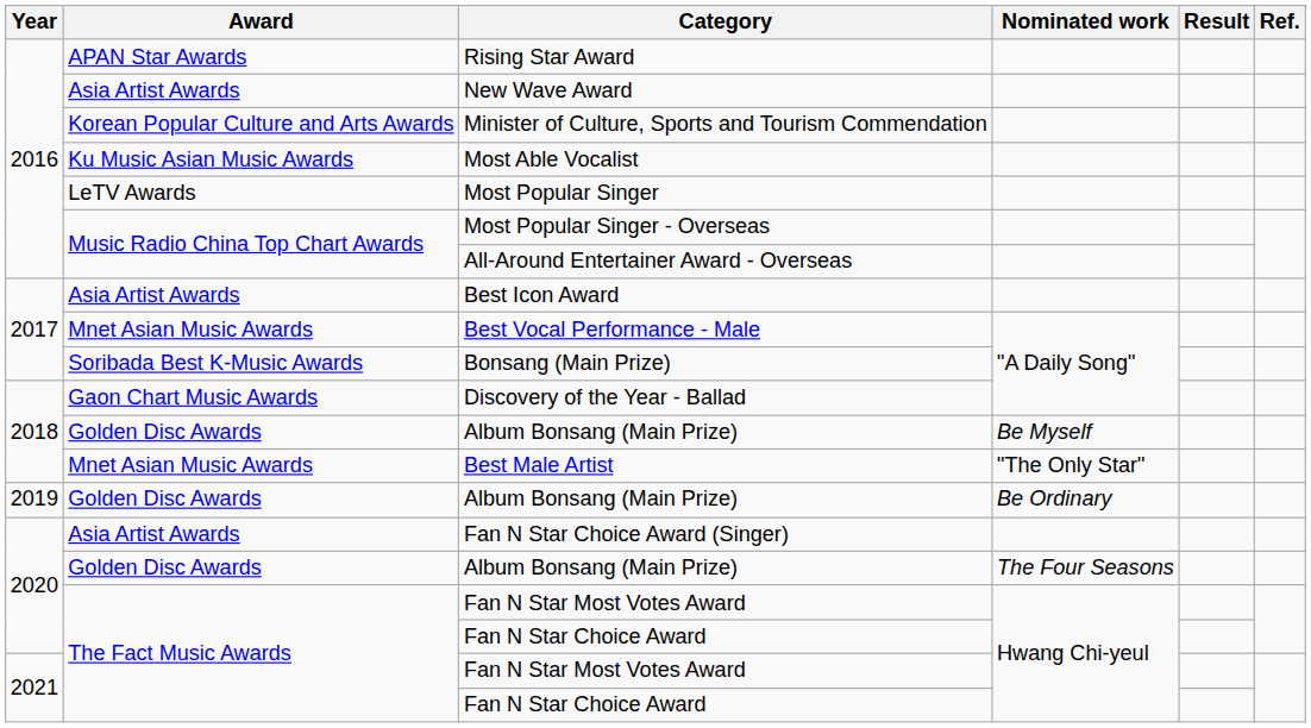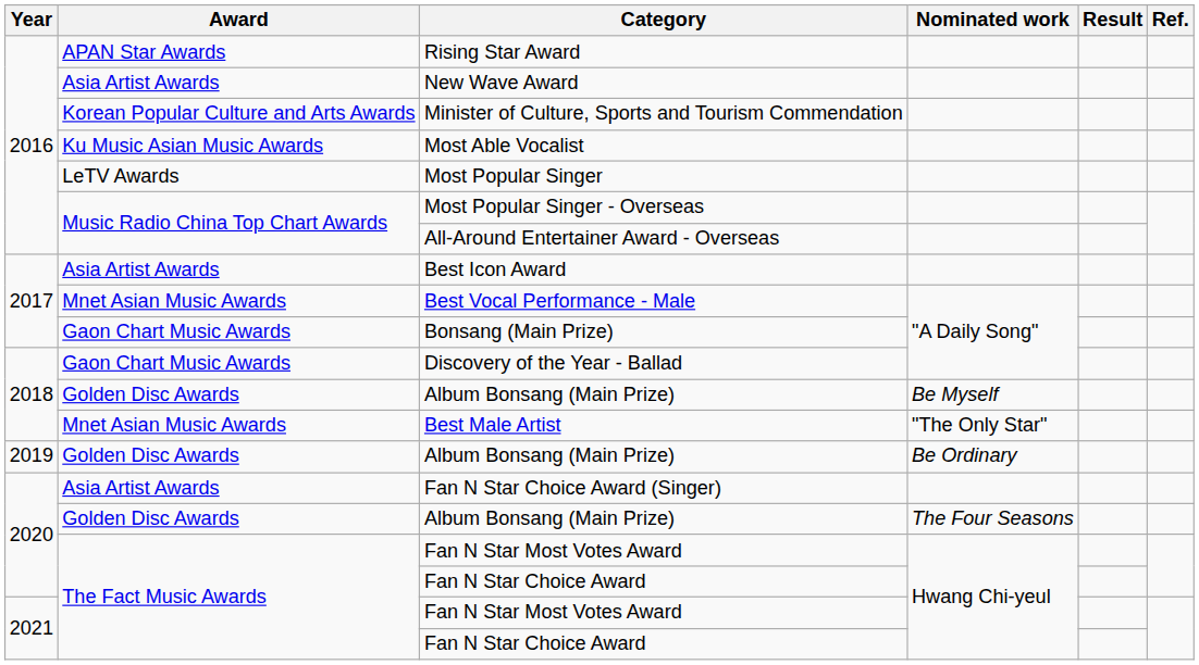Bonsang (Main Prize) | Award: Soribada Best K-Music Awards -> Gaon Chart Music Awards
